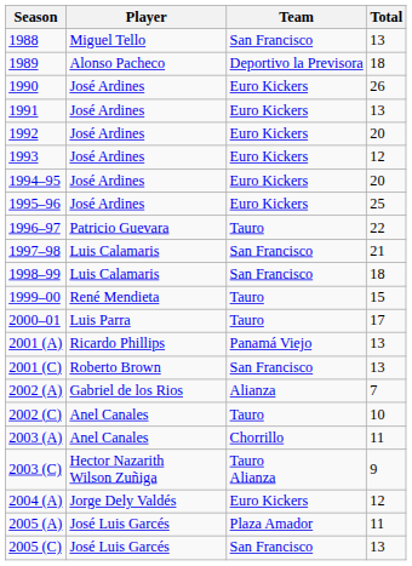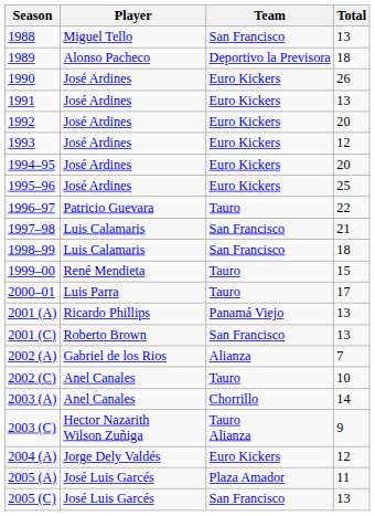2003 (A) | Total: 11 -> 14
